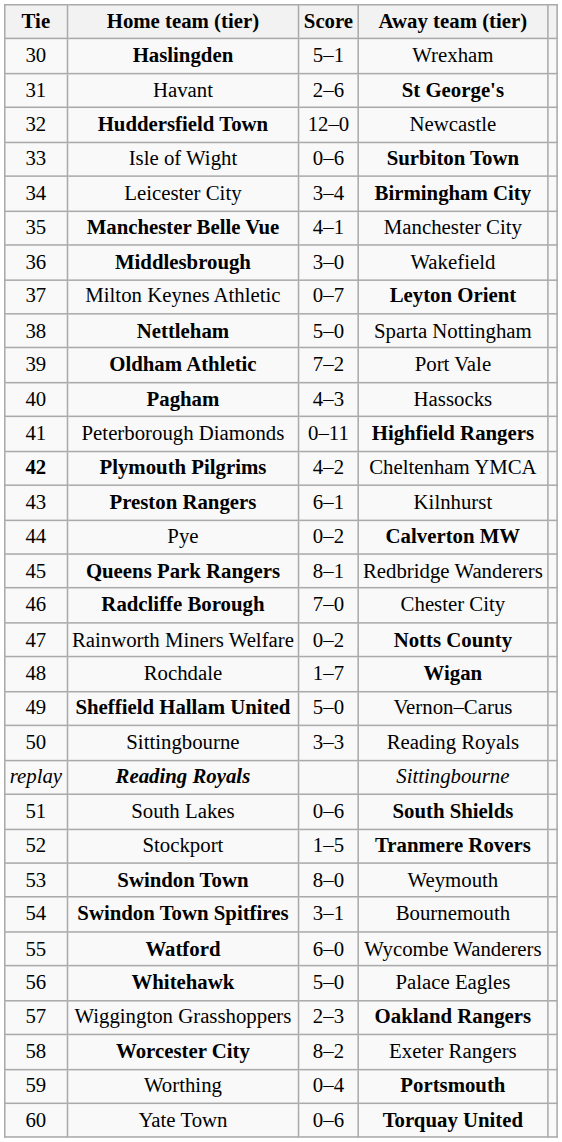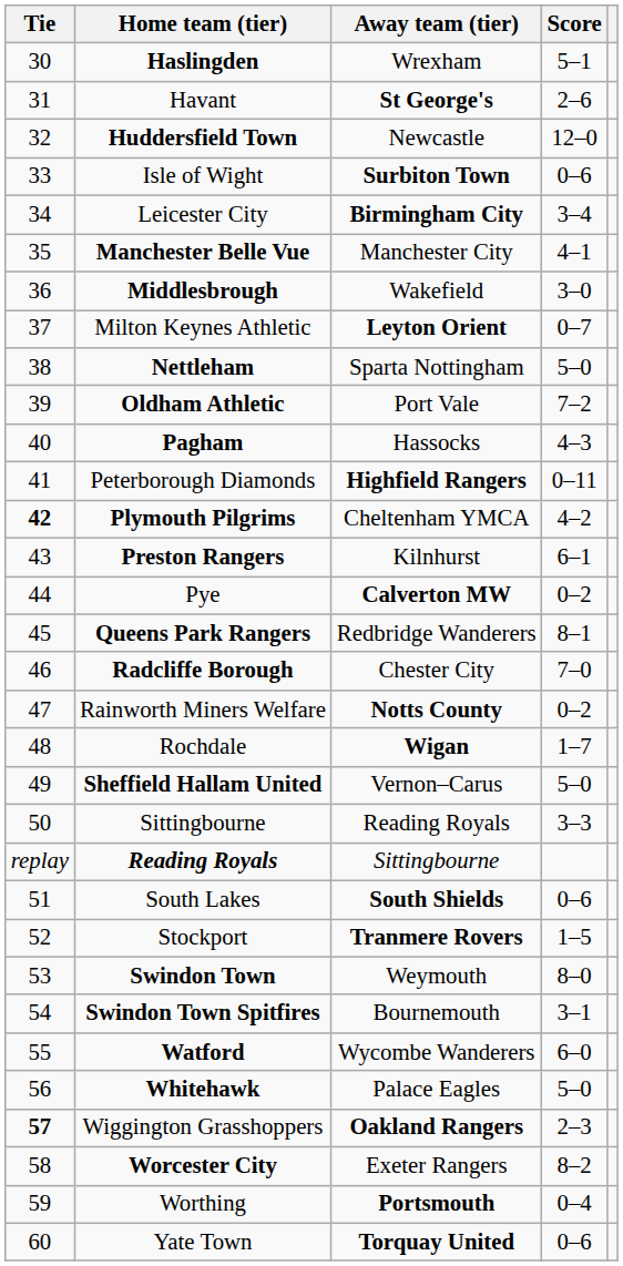columns swapped: Score <-> Away team (tier)
Wiggington Grasshoppers | Tie: normal -> bold
